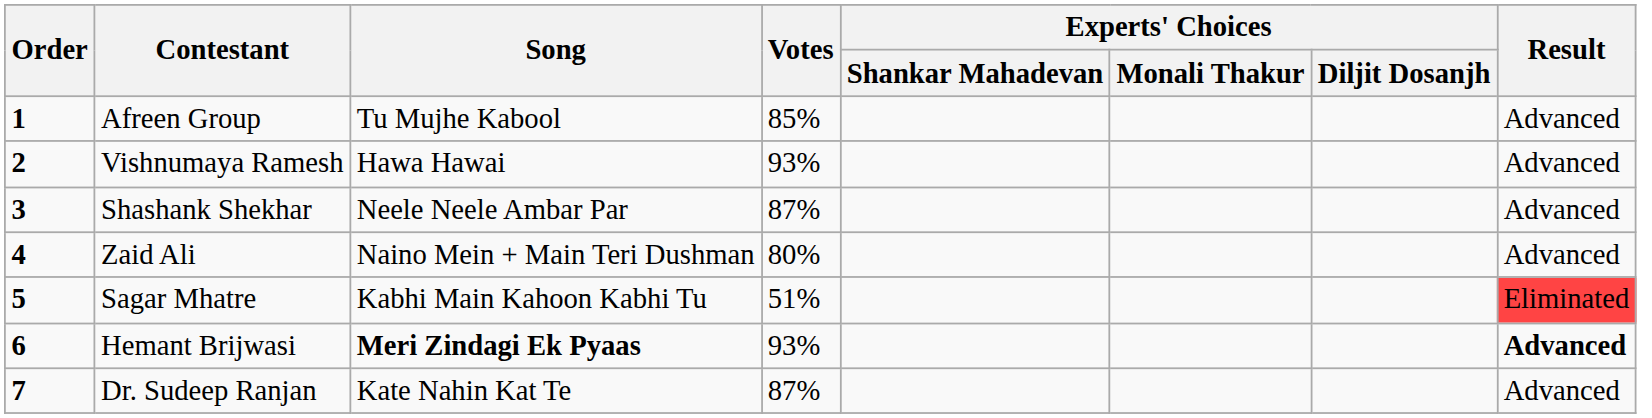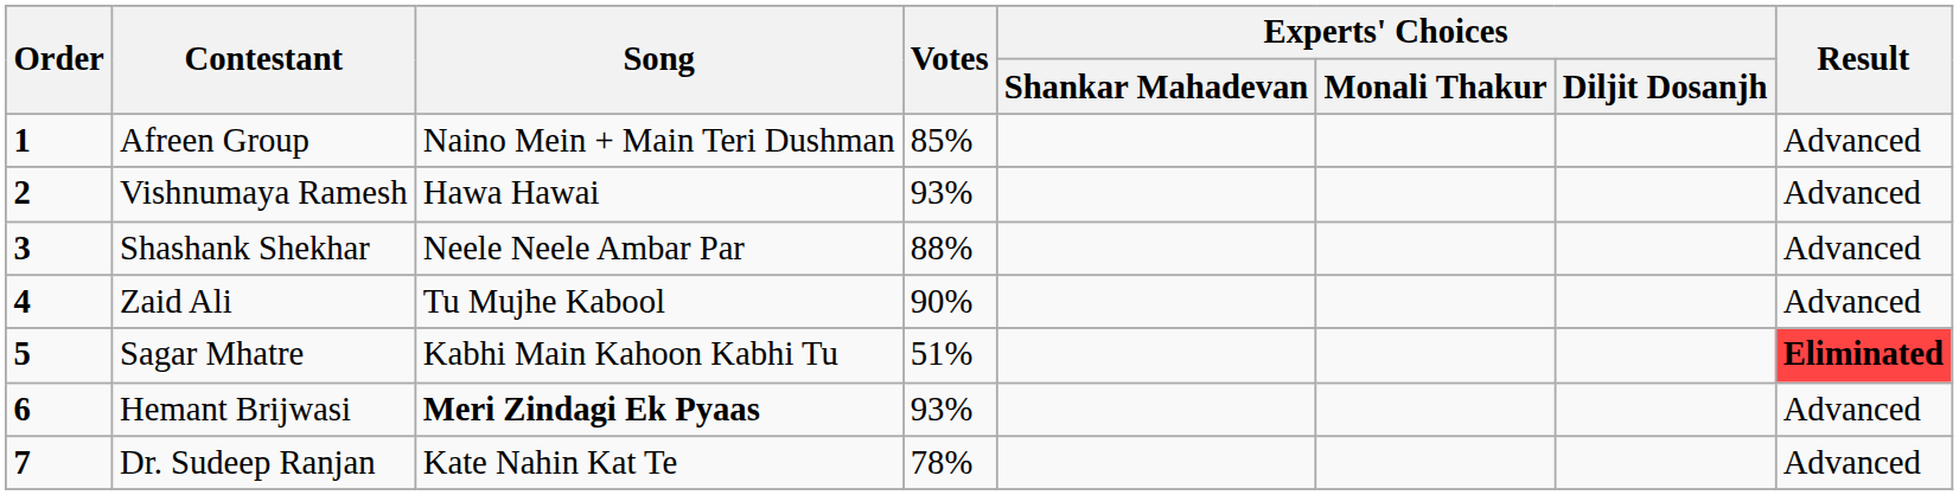Afreen Group | Song: Tu Mujhe Kabool -> Naino Mein + Main Teri Dushman
Shashank Shekhar | Votes: 87% -> 88%
Zaid Ali | Song: Naino Mein + Main Teri Dushman -> Tu Mujhe Kabool
Zaid Ali | Votes: 80% -> 90%
Sagar Mhatre | Result: normal -> bold
Hemant Brijwasi | Result: bold -> normal
Dr. Sudeep Ranjan | Votes: 87% -> 78%
